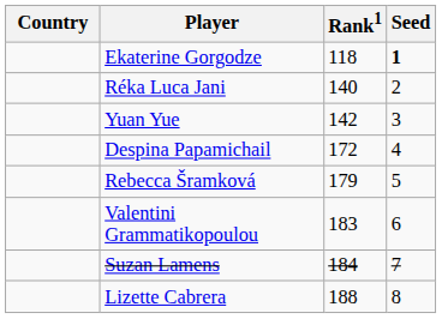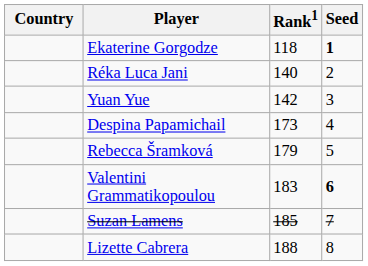Despina Papamichail | Rank1: 172 -> 173
Valentini Grammatikopoulou | Seed: normal -> bold
Suzan Lamens | Rank1: 184 -> 185
